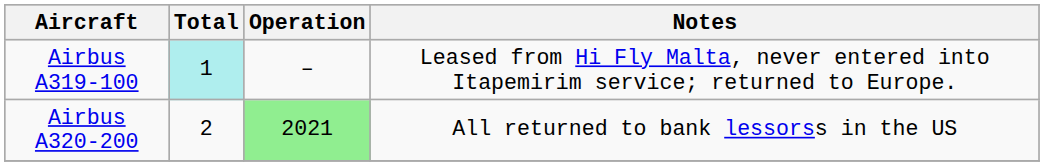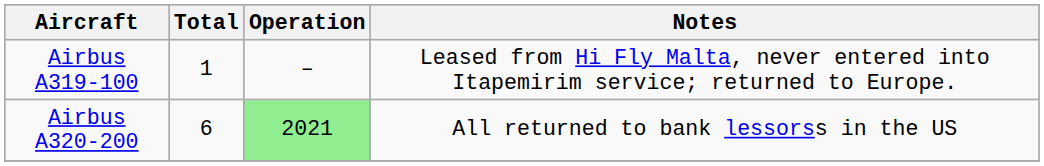Airbus A319-100 | Total: paleturquoise background -> no background
Airbus A320-200 | Total: 2 -> 6
